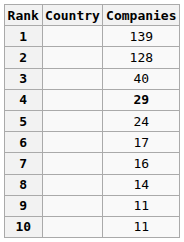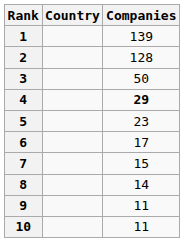3 | Companies: 40 -> 50
5 | Companies: 24 -> 23
7 | Companies: 16 -> 15
